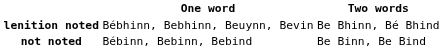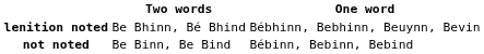columns swapped: Two words <-> One word
